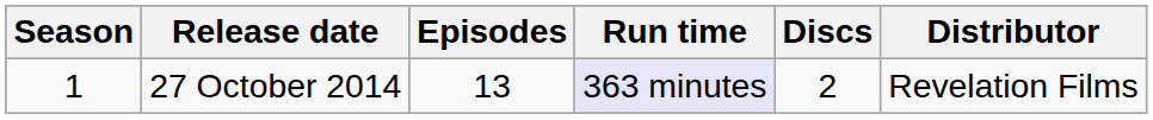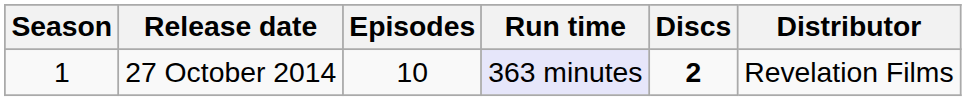27 October 2014 | Episodes: 13 -> 10
27 October 2014 | Discs: normal -> bold
